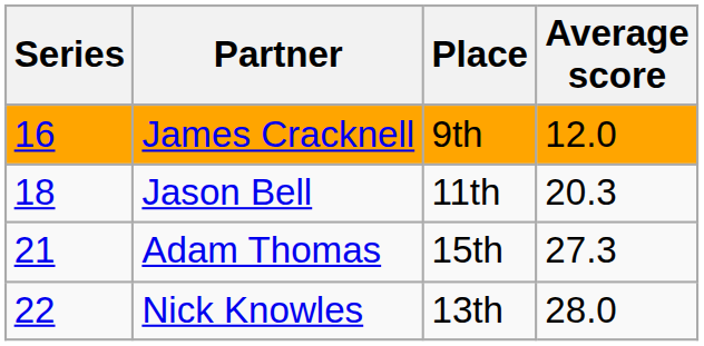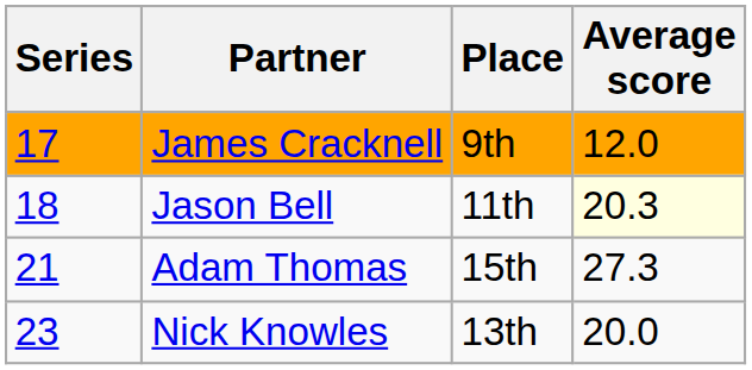James Cracknell | Series: 16 -> 17
Jason Bell | Average score: no background -> lightyellow background
Nick Knowles | Series: 22 -> 23
Nick Knowles | Average score: 28.0 -> 20.0
